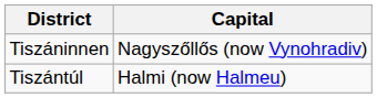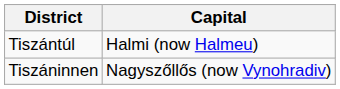rows swapped: Tiszáninnen <-> Tiszántúl
